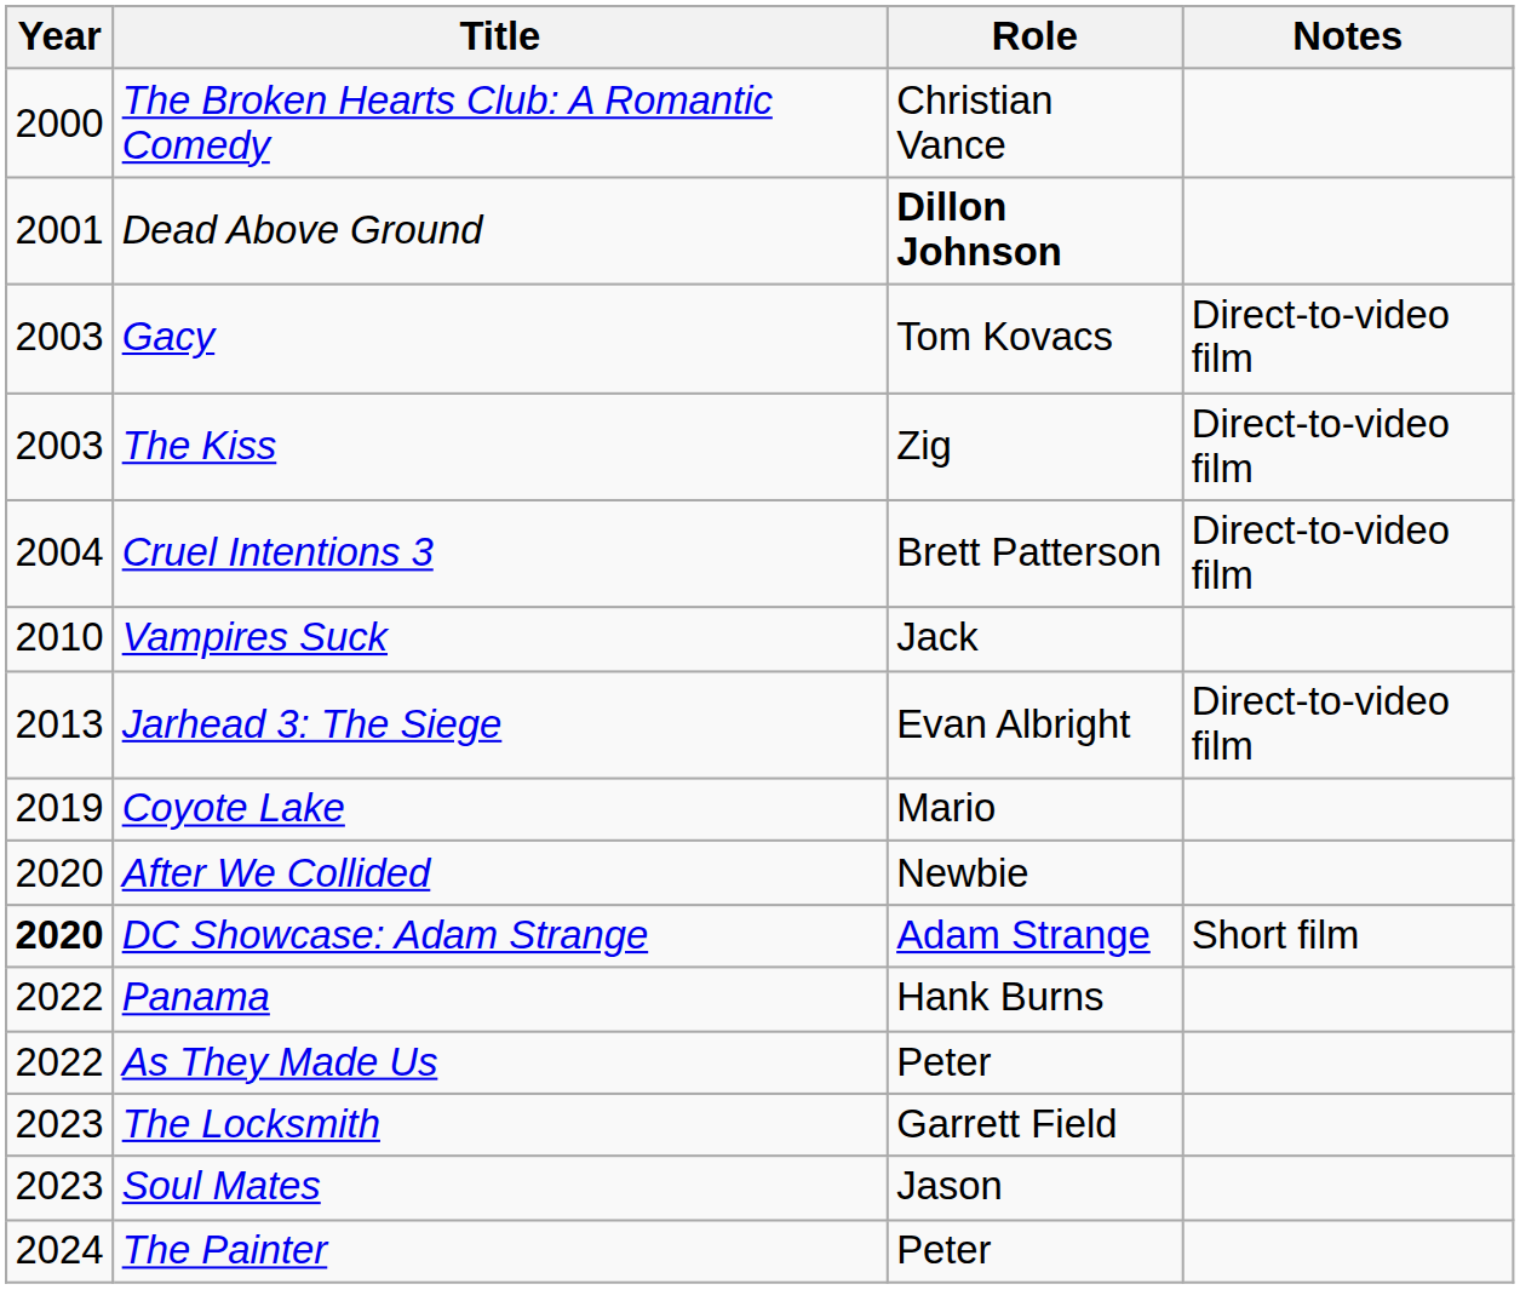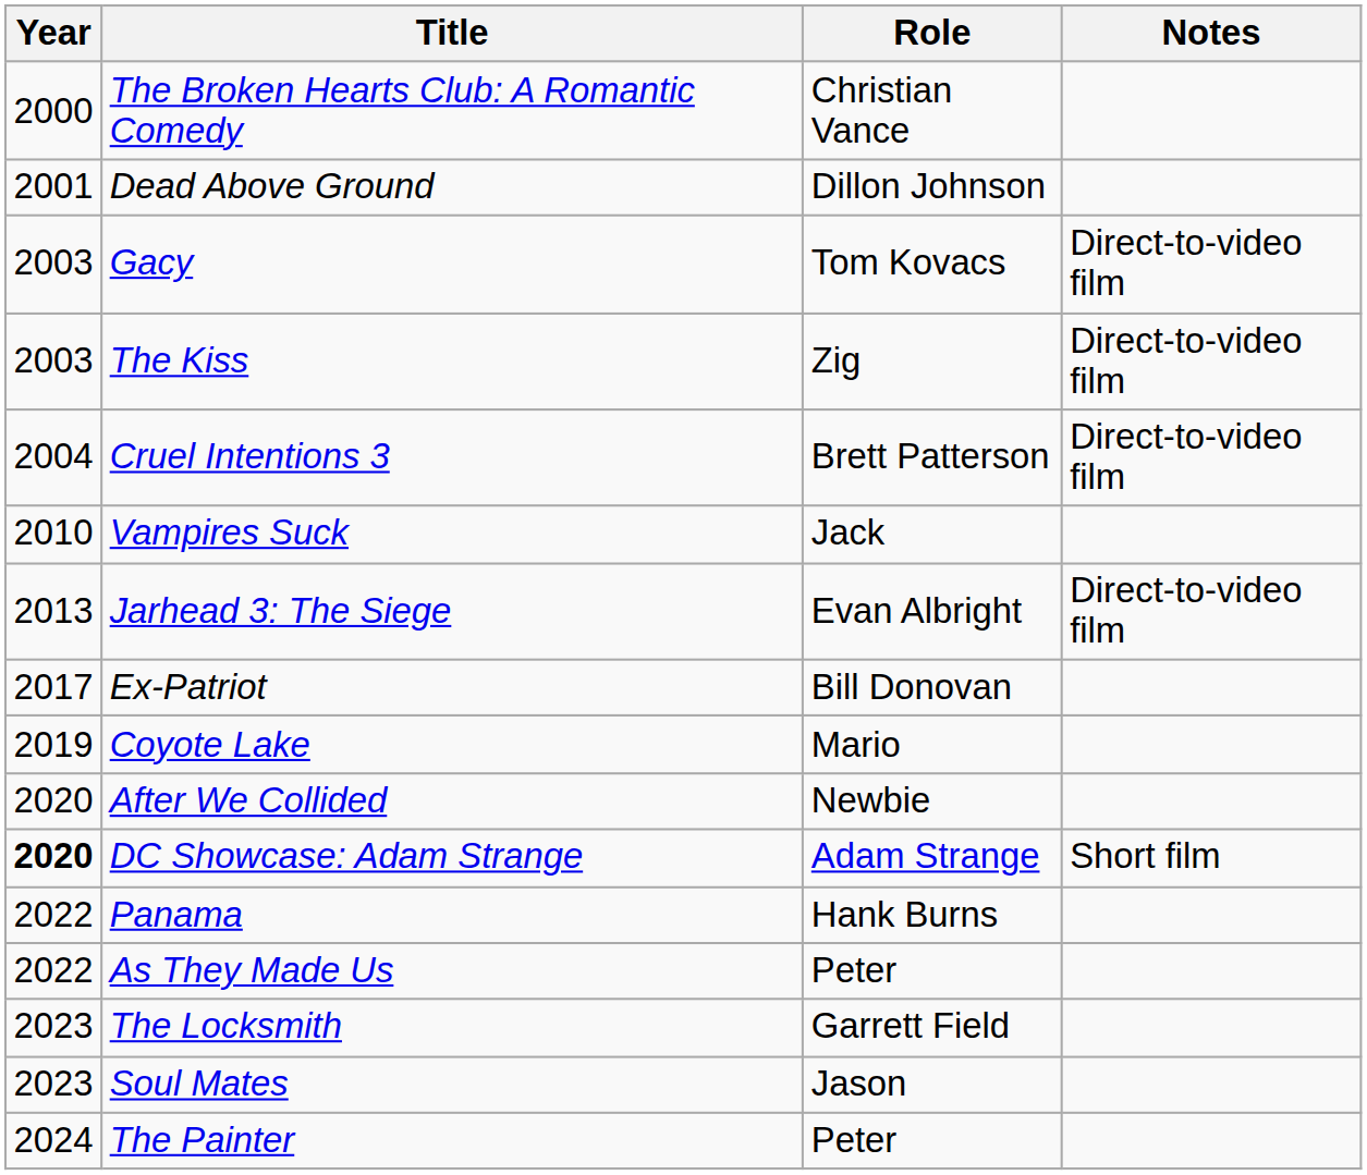Dead Above Ground | Role: bold -> normal
+ row: 2017 | Ex-Patriot | Bill Donovan
